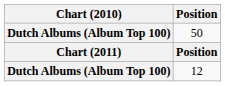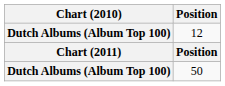rows swapped: 12 <-> 50
